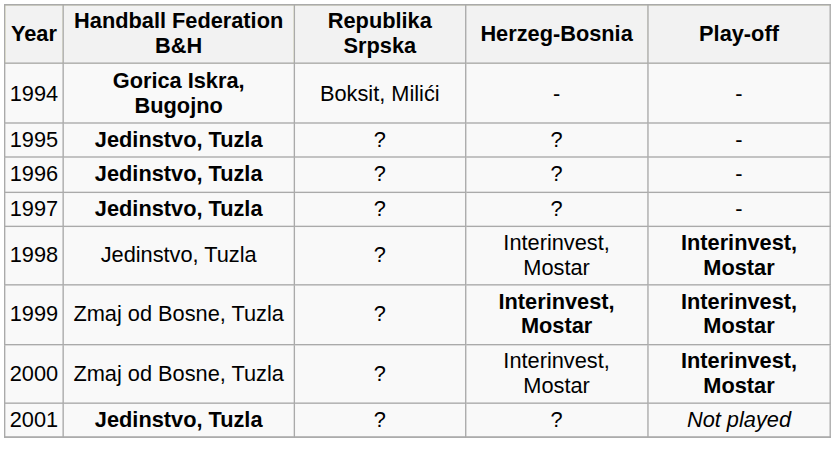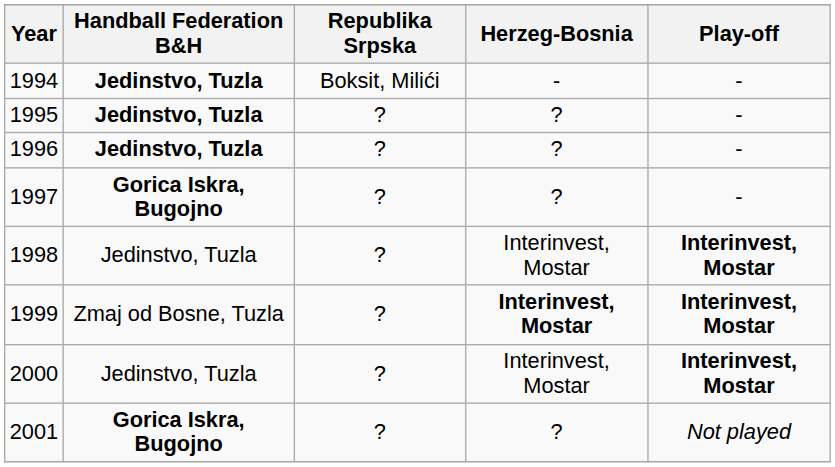1994 | Handball Federation B&H: Gorica Iskra, Bugojno -> Jedinstvo, Tuzla
1997 | Handball Federation B&H: Jedinstvo, Tuzla -> Gorica Iskra, Bugojno
2000 | Handball Federation B&H: Zmaj od Bosne, Tuzla -> Jedinstvo, Tuzla
2001 | Handball Federation B&H: Jedinstvo, Tuzla -> Gorica Iskra, Bugojno
